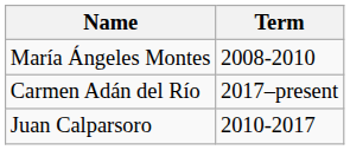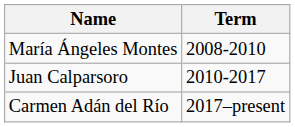rows swapped: Juan Calparsoro <-> Carmen Adán del Río
